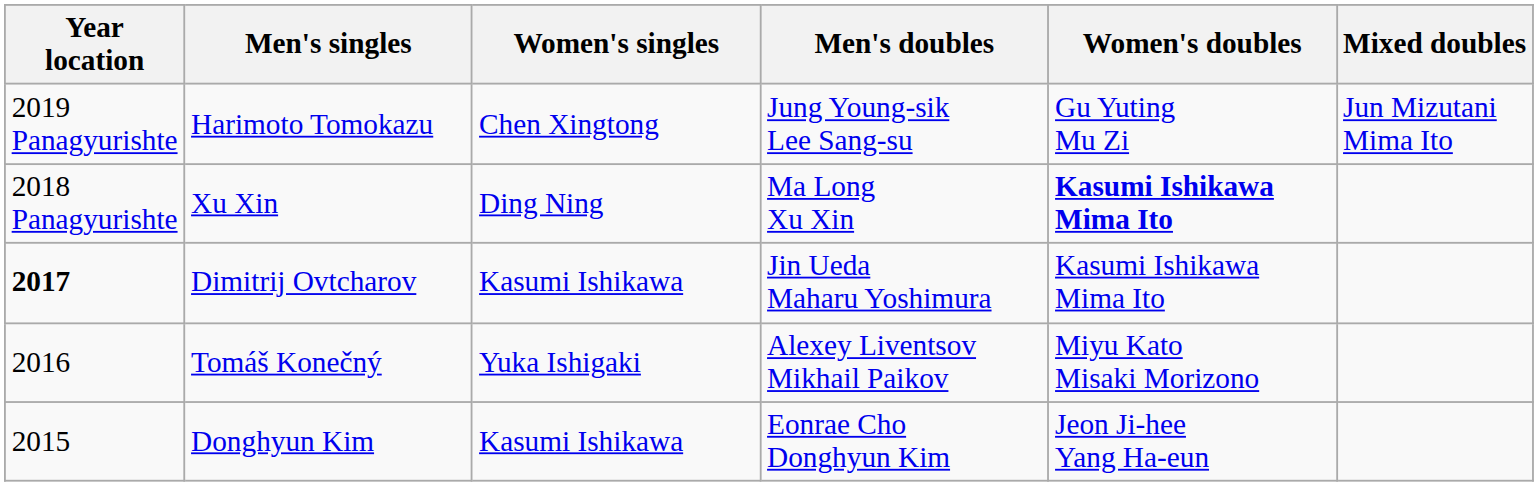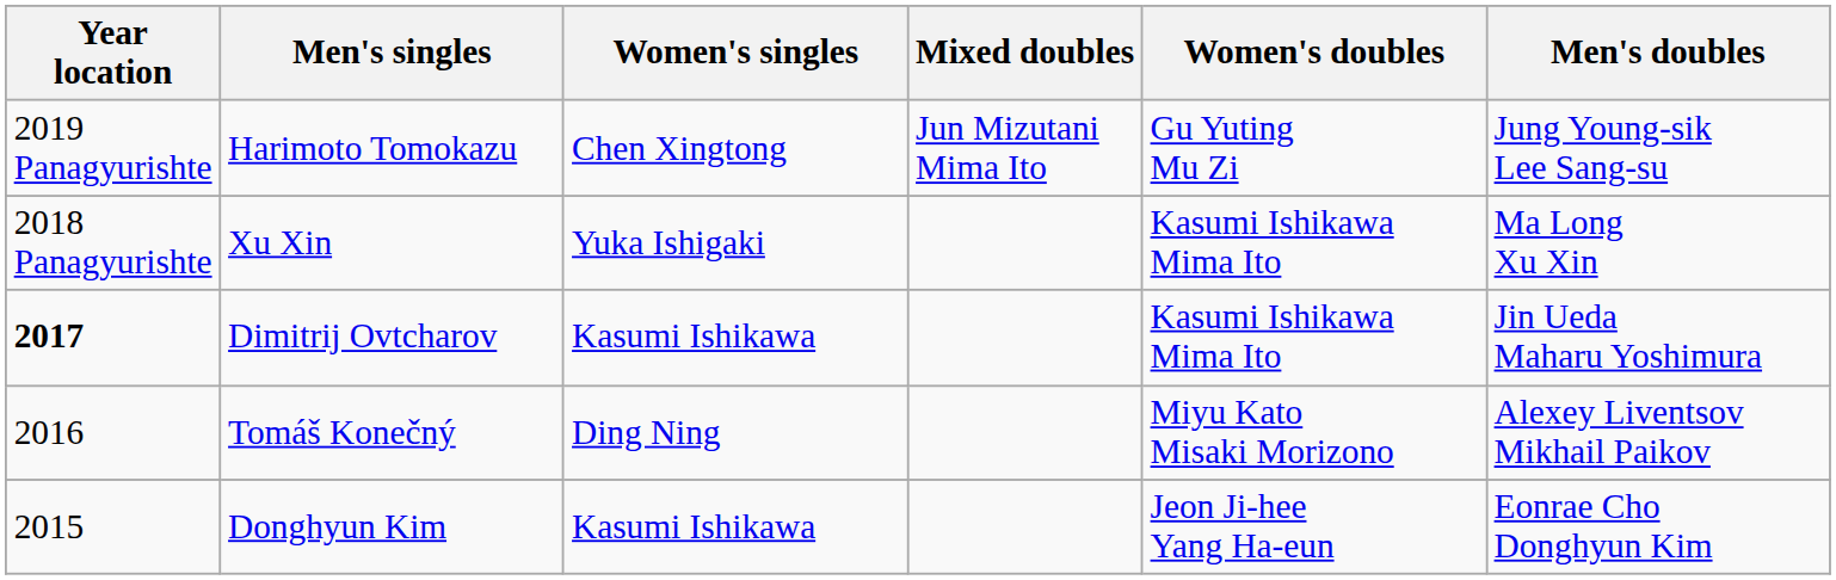columns swapped: Men's doubles <-> Mixed doubles
Xu Xin | Women's singles: Ding Ning -> Yuka Ishigaki
Xu Xin | Women's doubles: bold -> normal
Tomáš Konečný | Women's singles: Yuka Ishigaki -> Ding Ning
